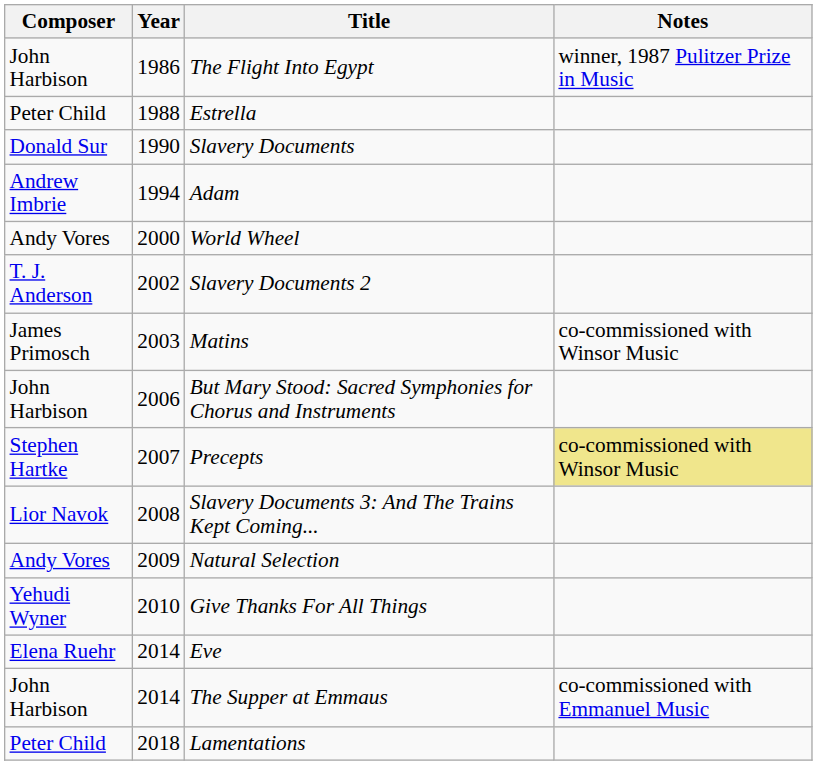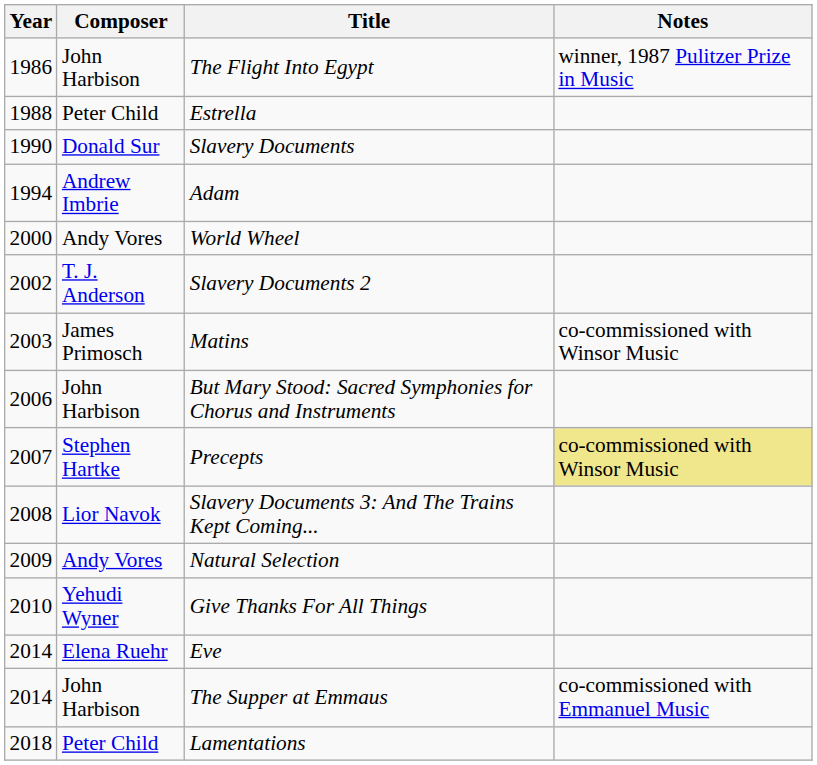columns swapped: Year <-> Composer
